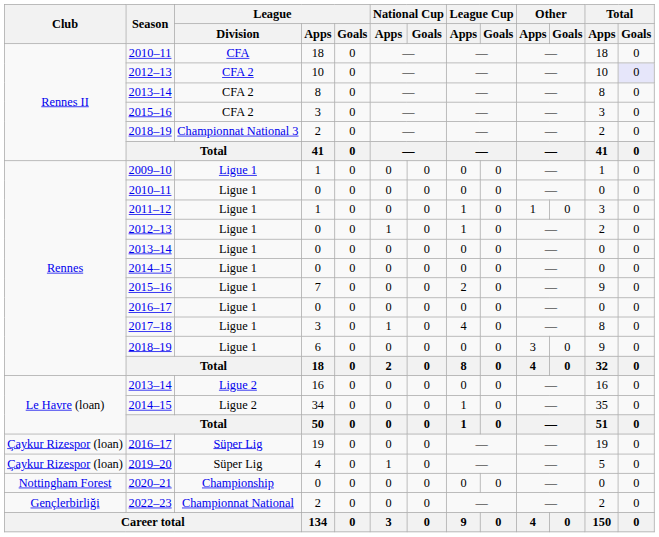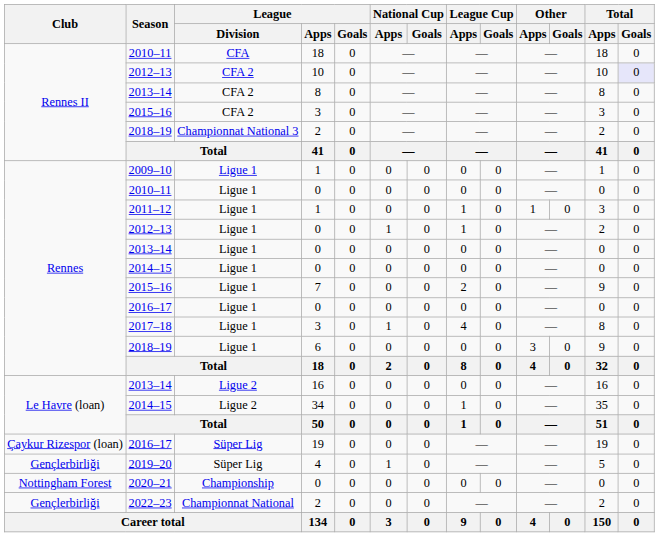2019–20 | Club: Çaykur Rizespor (loan) -> Gençlerbirliği
